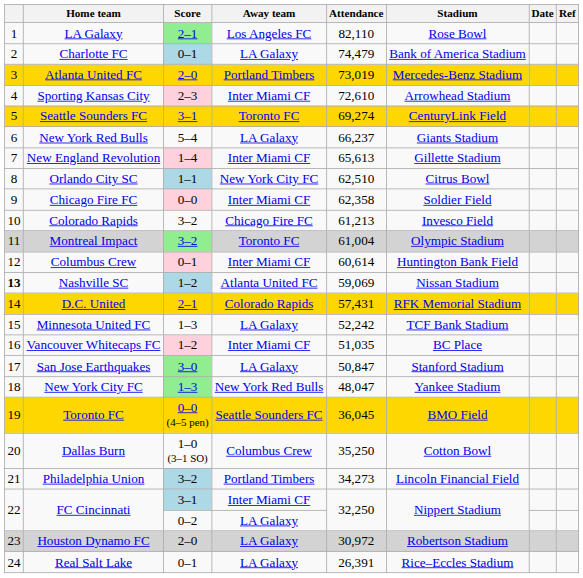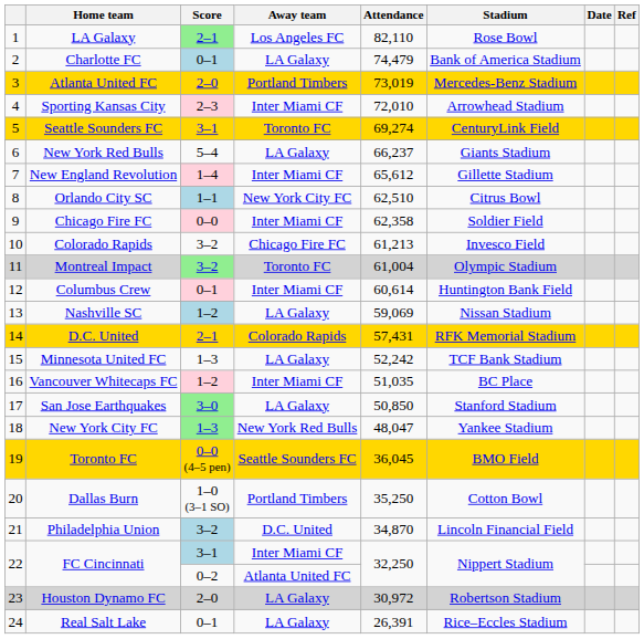Sporting Kansas City | Attendance: 72,610 -> 72,010
New England Revolution | Attendance: 65,613 -> 65,612
Nashville SC | column 1: bold -> normal
Nashville SC | Away team: Atlanta United FC -> LA Galaxy
San Jose Earthquakes | Attendance: 50,847 -> 50,850
Dallas Burn | Away team: Columbus Crew -> Portland Timbers
Philadelphia Union | Away team: Portland Timbers -> D.C. United
Philadelphia Union | Attendance: 34,273 -> 34,870
FC Cincinnati / 0–2 | Away team: LA Galaxy -> Atlanta United FC
